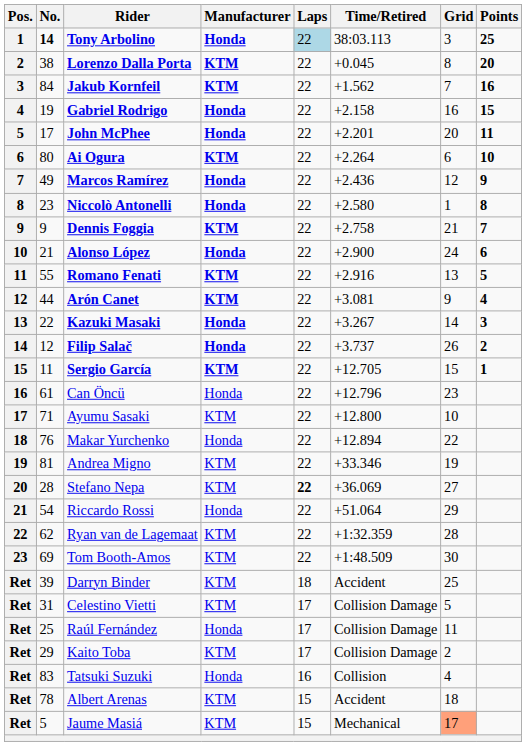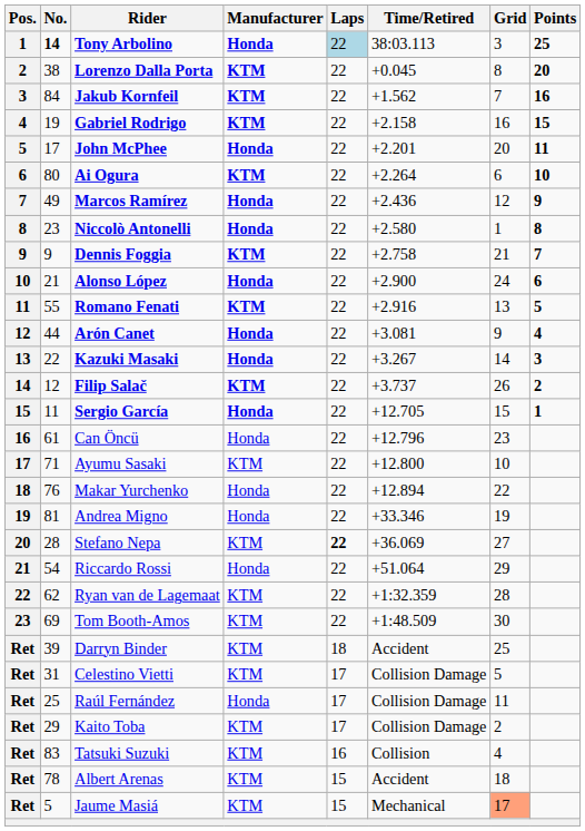Gabriel Rodrigo | Manufacturer: Honda -> KTM
Arón Canet | Manufacturer: KTM -> Honda
Filip Salač | Manufacturer: Honda -> KTM
Sergio García | Manufacturer: KTM -> Honda
Andrea Migno | Manufacturer: KTM -> Honda
Tatsuki Suzuki | Manufacturer: Honda -> KTM
